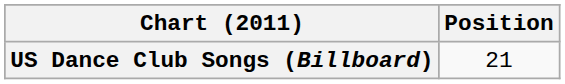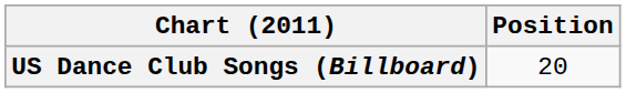US Dance Club Songs (Billboard) | Position: 21 -> 20
